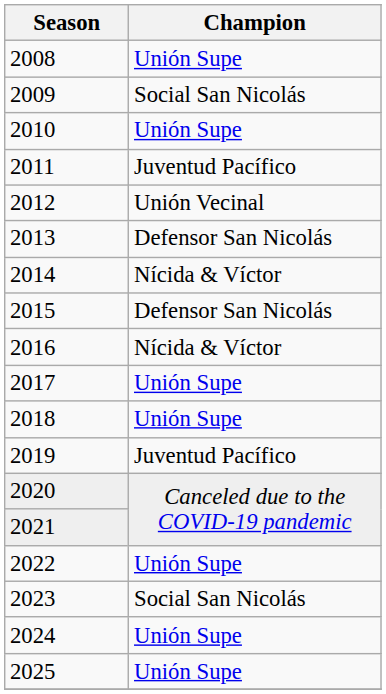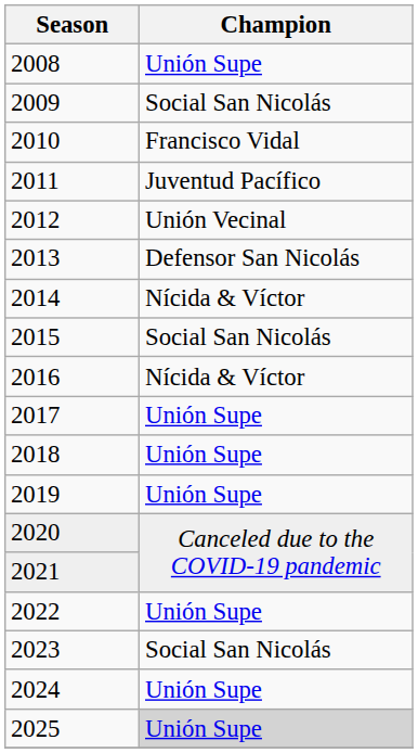2010 | Champion: Unión Supe -> Francisco Vidal
2015 | Champion: Defensor San Nicolás -> Social San Nicolás
2019 | Champion: Juventud Pacífico -> Unión Supe
2025 | Champion: no background -> lightgrey background
